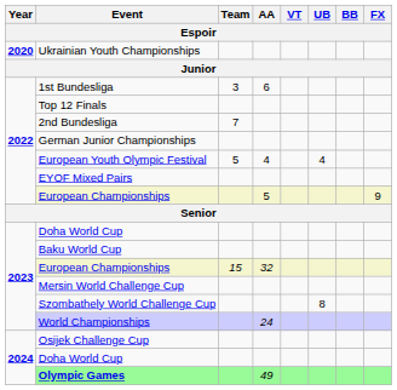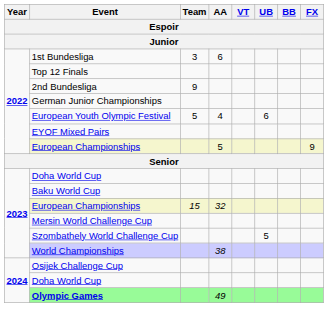- row: 2020 | Ukrainian Youth Championships
2nd Bundesliga | Team: 7 -> 9
European Youth Olympic Festival | UB: 4 -> 6
Szombathely World Challenge Cup | UB: 8 -> 5
World Championships | AA: 24 -> 38
